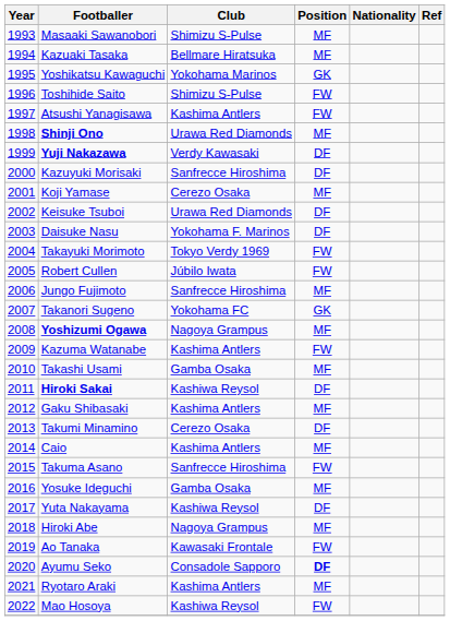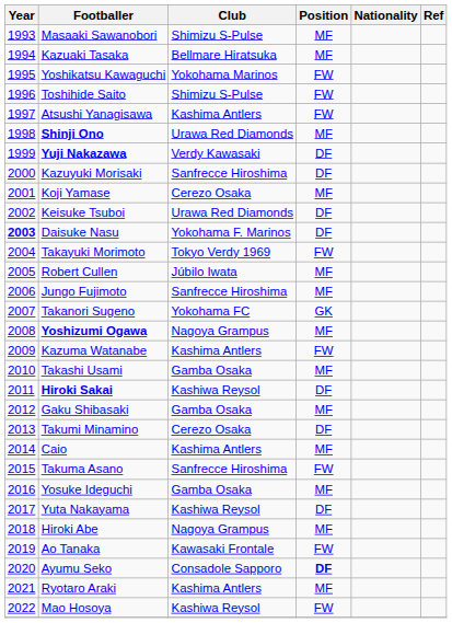Yoshikatsu Kawaguchi | Position: GK -> FW
Daisuke Nasu | Year: normal -> bold
Robert Cullen | Position: FW -> MF
Gaku Shibasaki | Club: Kashima Antlers -> Gamba Osaka
